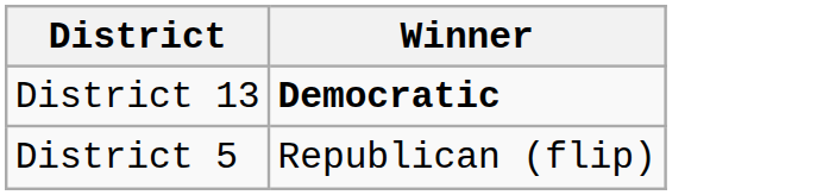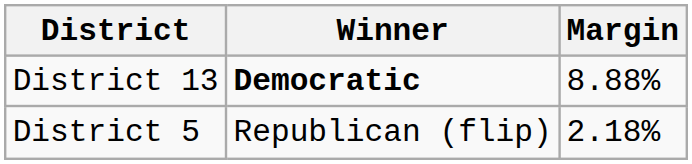+ column: Margin | 8.88% | 2.18%
